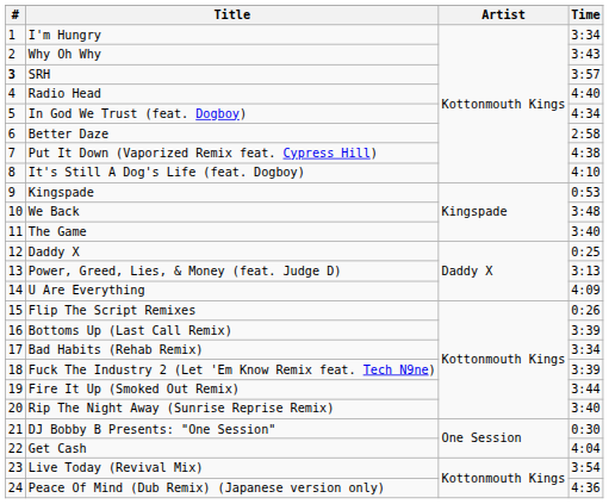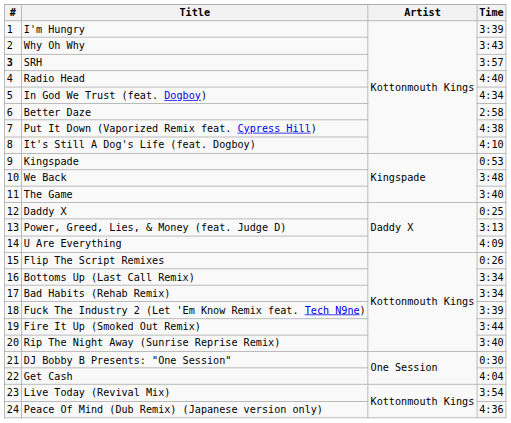I'm Hungry | Time: 3:34 -> 3:39
Bottoms Up (Last Call Remix) | Time: 3:39 -> 3:34
